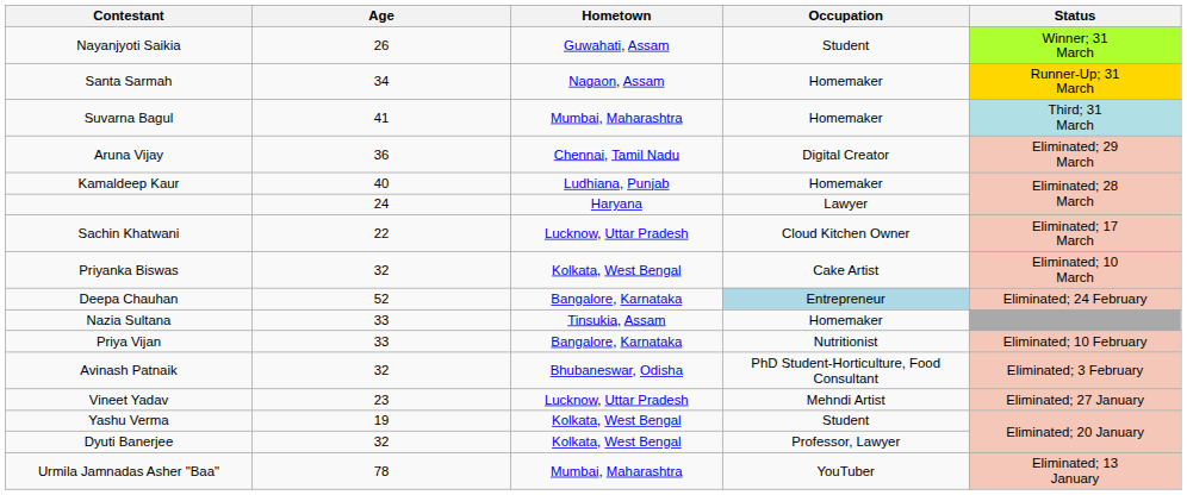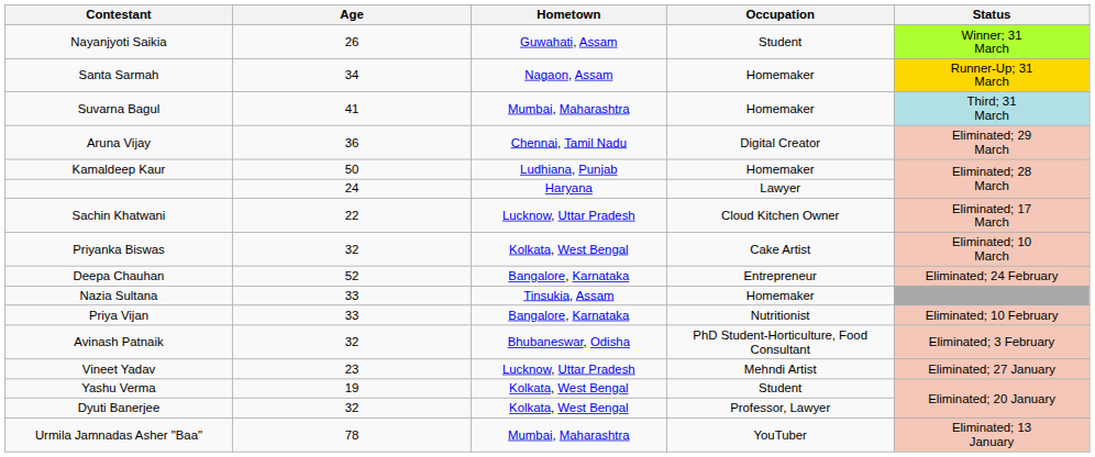Kamaldeep Kaur | Age: 40 -> 50
Deepa Chauhan | Occupation: lightblue background -> no background
